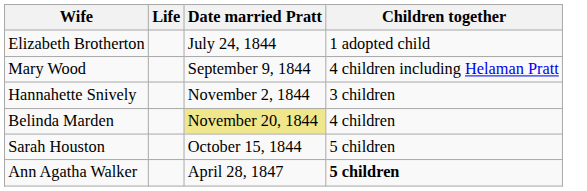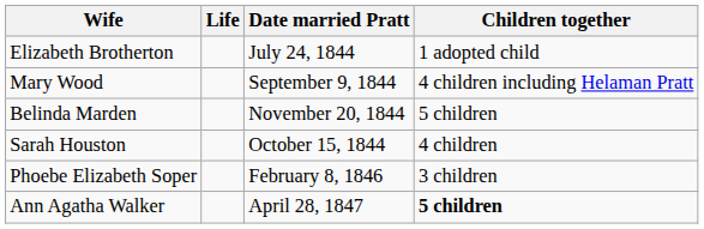- row: Hannahette Snively | November 2, 1844 | 3 children
Belinda Marden | Date married Pratt: khaki background -> no background
Belinda Marden | Children together: 4 children -> 5 children
Sarah Houston | Children together: 5 children -> 4 children
+ row: Phoebe Elizabeth Soper | February 8, 1846 | 3 children
